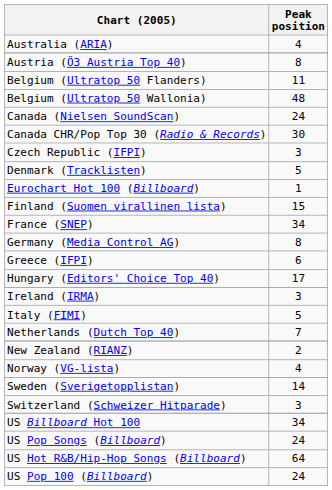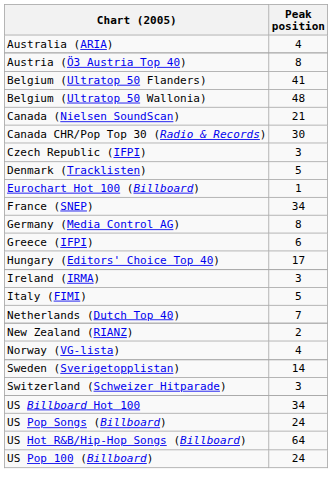Belgium (Ultratop 50 Flanders) | Peak position: 11 -> 41
Canada (Nielsen SoundScan) | Peak position: 24 -> 21
- row: Finland (Suomen virallinen lista) | 15
